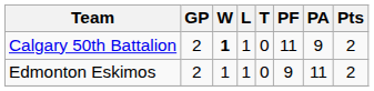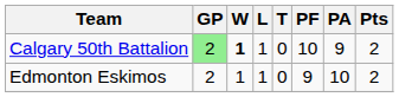Calgary 50th Battalion | GP: no background -> lightgreen background
Calgary 50th Battalion | PF: 11 -> 10
Edmonton Eskimos | PA: 11 -> 10
